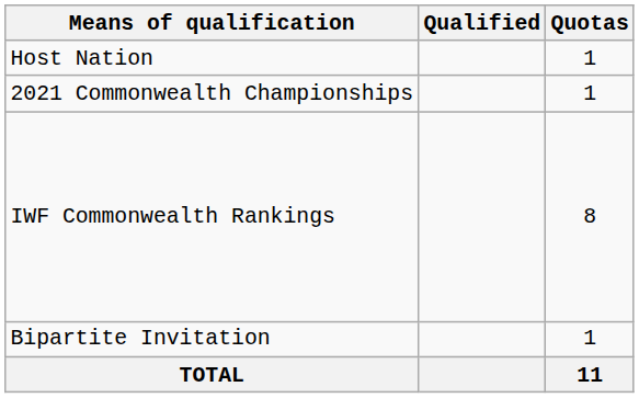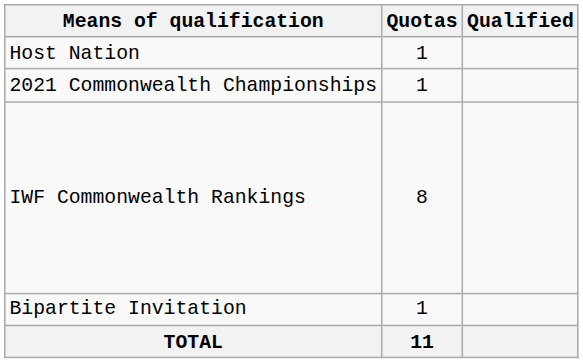columns swapped: Quotas <-> Qualified
